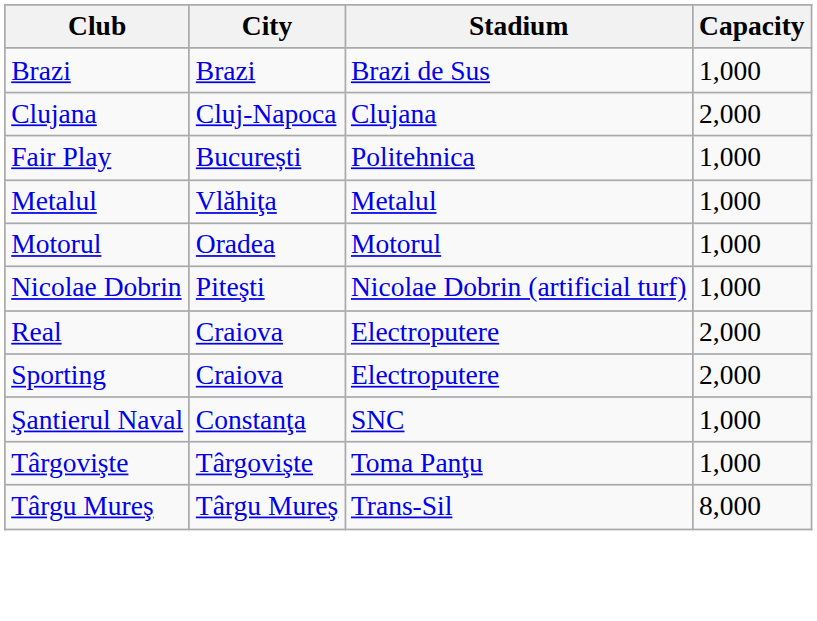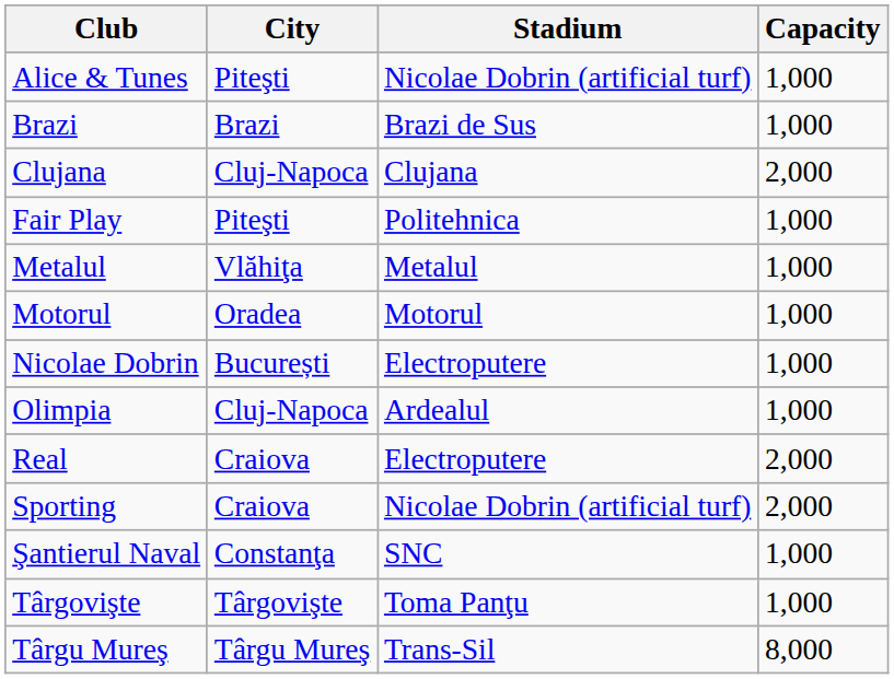+ row: Alice & Tunes | Piteşti | Nicolae Dobrin (artificial turf) | 1,000
Fair Play | City: București -> Piteşti
Nicolae Dobrin | City: Piteşti -> București
Nicolae Dobrin | Stadium: Nicolae Dobrin (artificial turf) -> Electroputere
+ row: Olimpia | Cluj-Napoca | Ardealul | 1,000
Sporting | Stadium: Electroputere -> Nicolae Dobrin (artificial turf)
